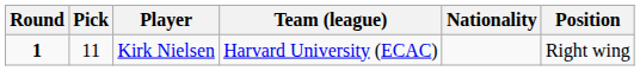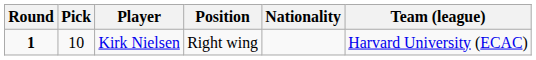columns swapped: Position <-> Team (league)
Kirk Nielsen | Pick: 11 -> 10
